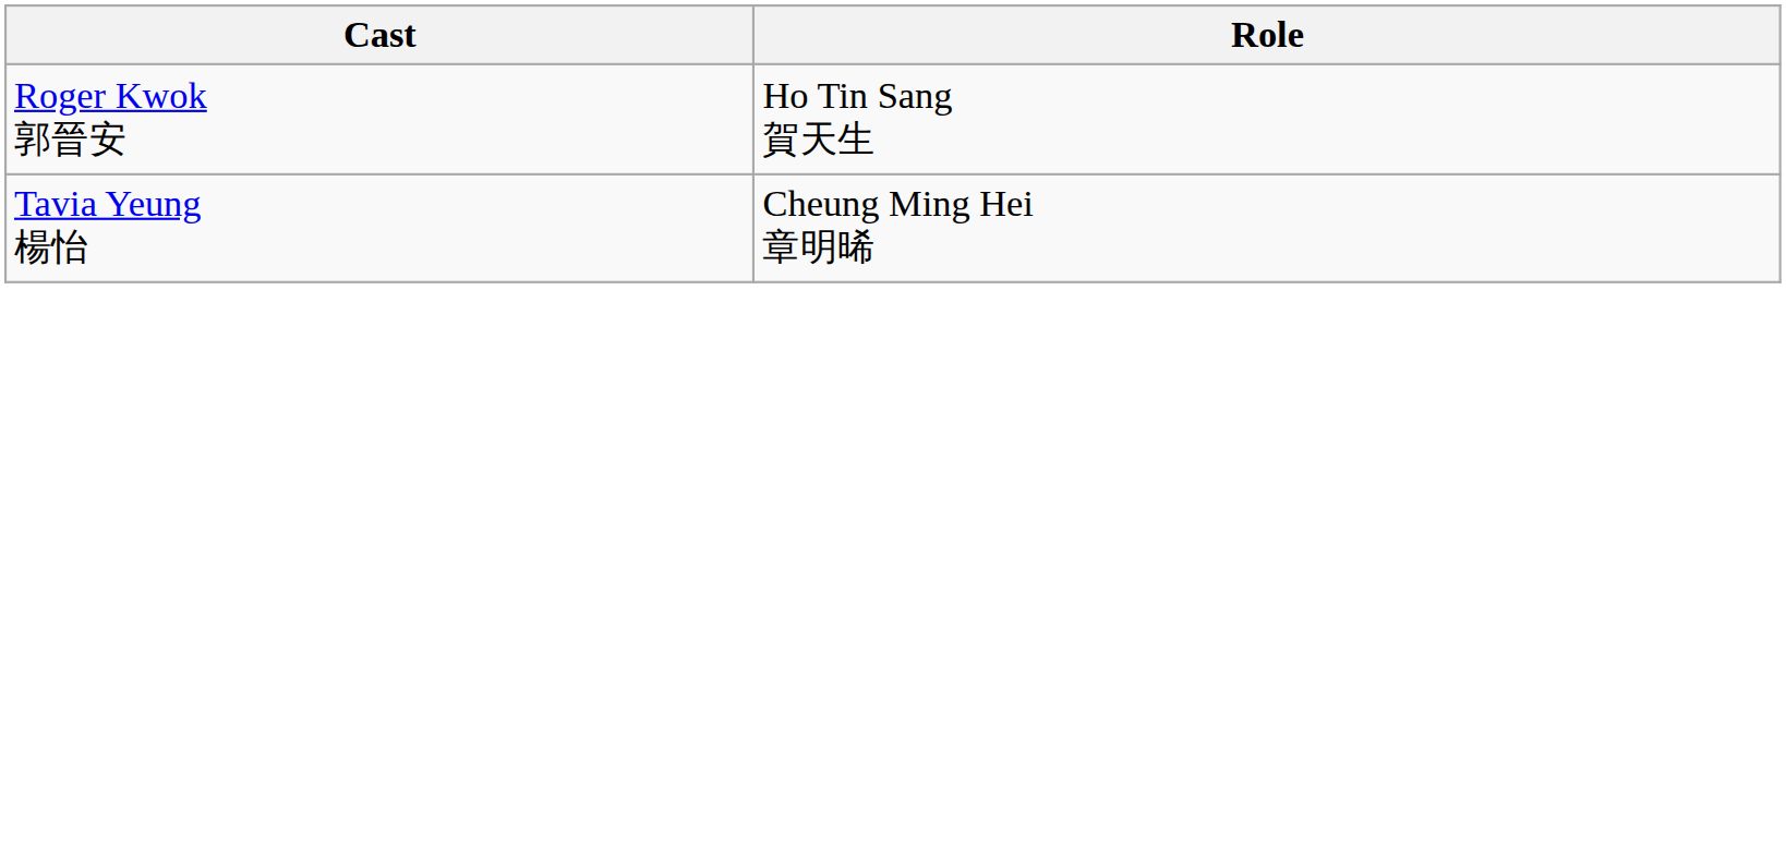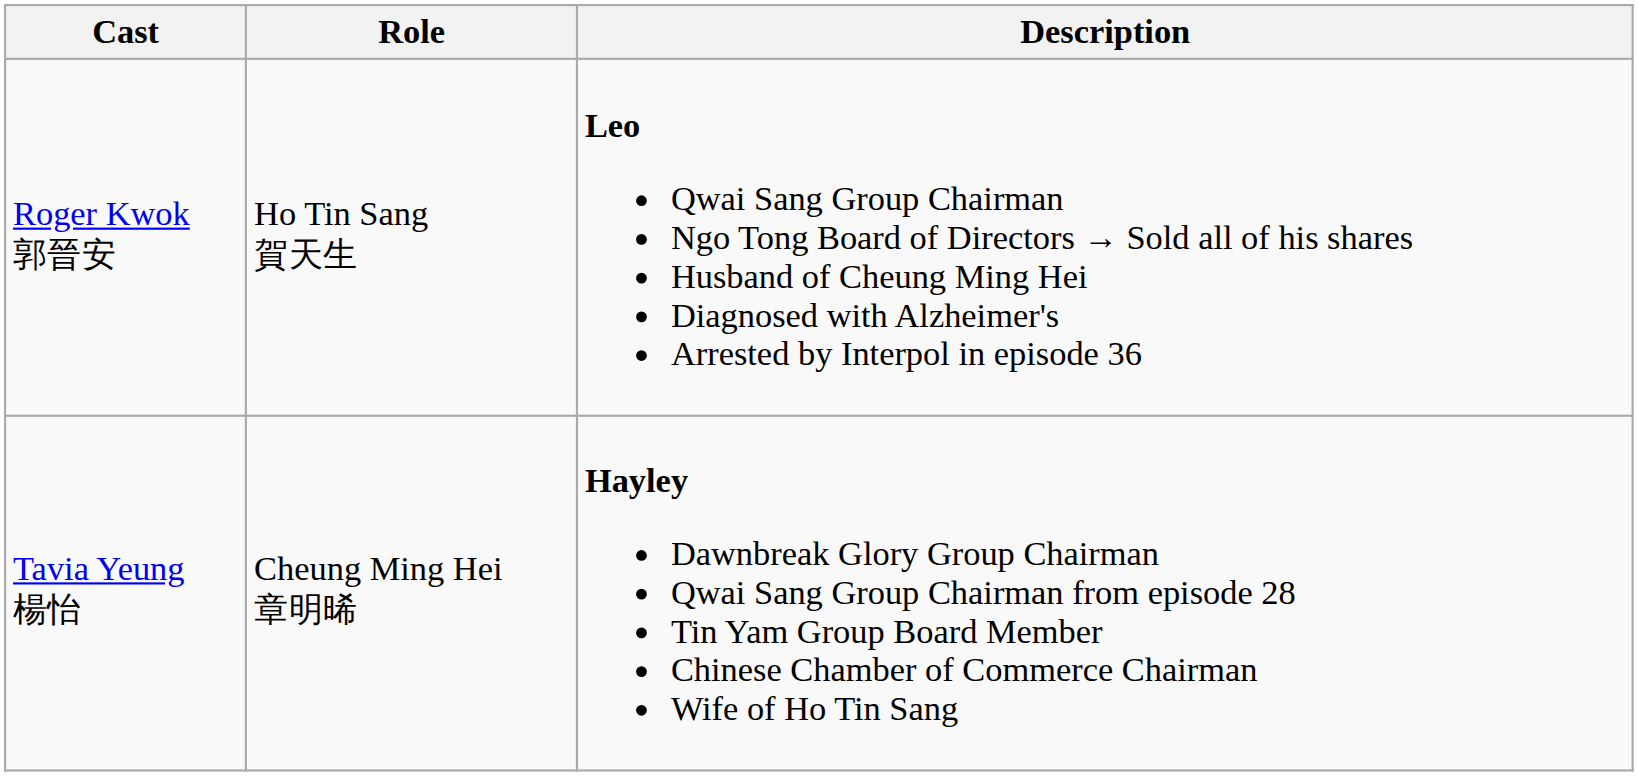+ column: Description | Leo Qwai Sang Group Chairman Ngo Tong Board of Directors → Sold all of his shares Husband of Cheung Ming Hei Diagnosed with Alzheimer's Arrested by Interpol in episode 36 | Hayley Dawnbreak Glory Group Chairman Qwai Sang Group Chairman from episode 28 Tin Yam Group Board Member Chinese Chamber of Commerce Chairman Wife of Ho Tin Sang
